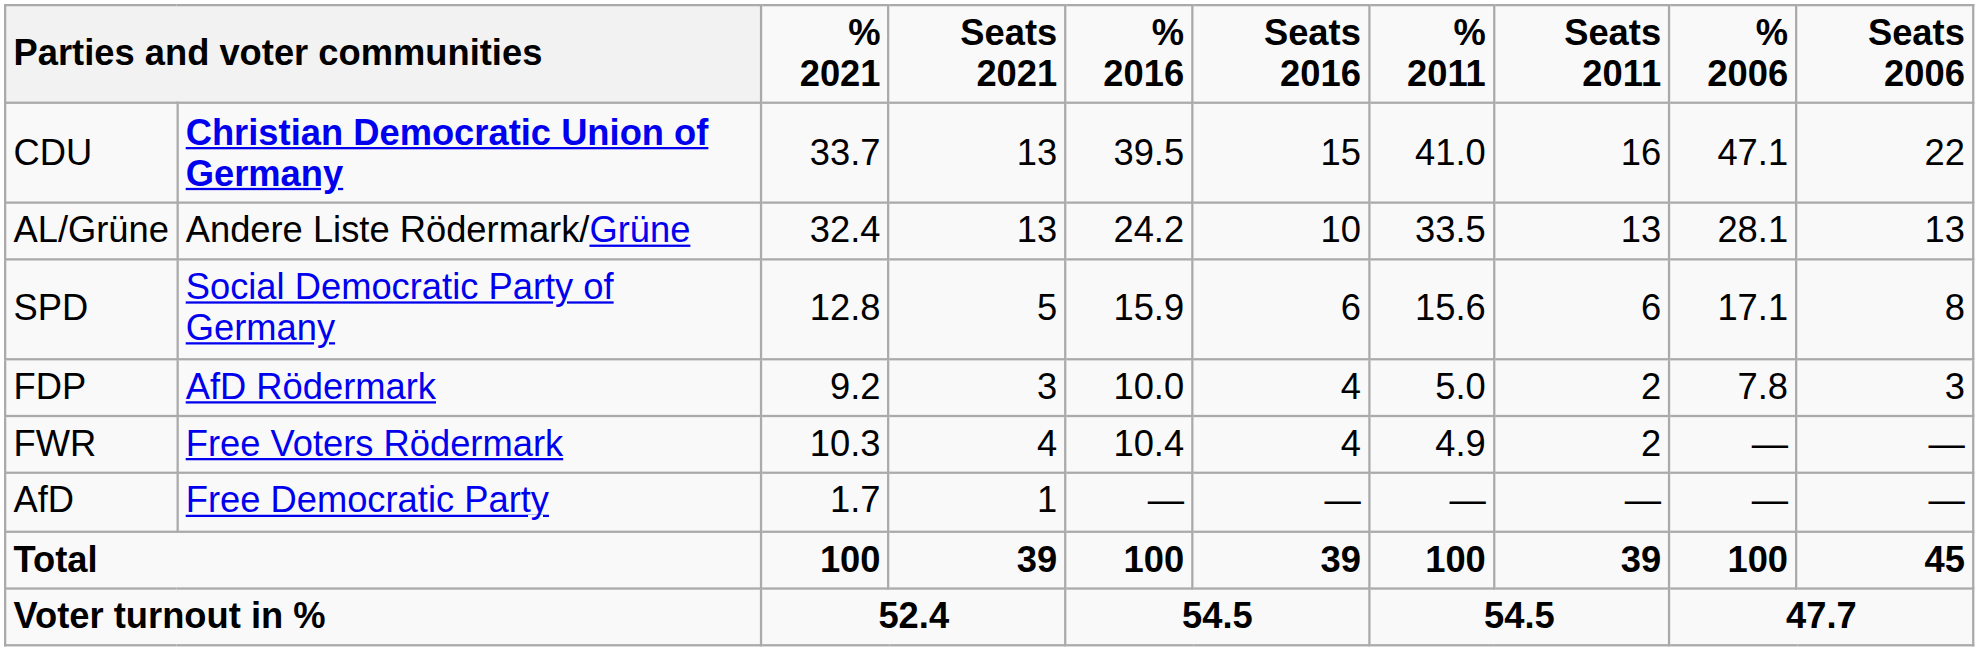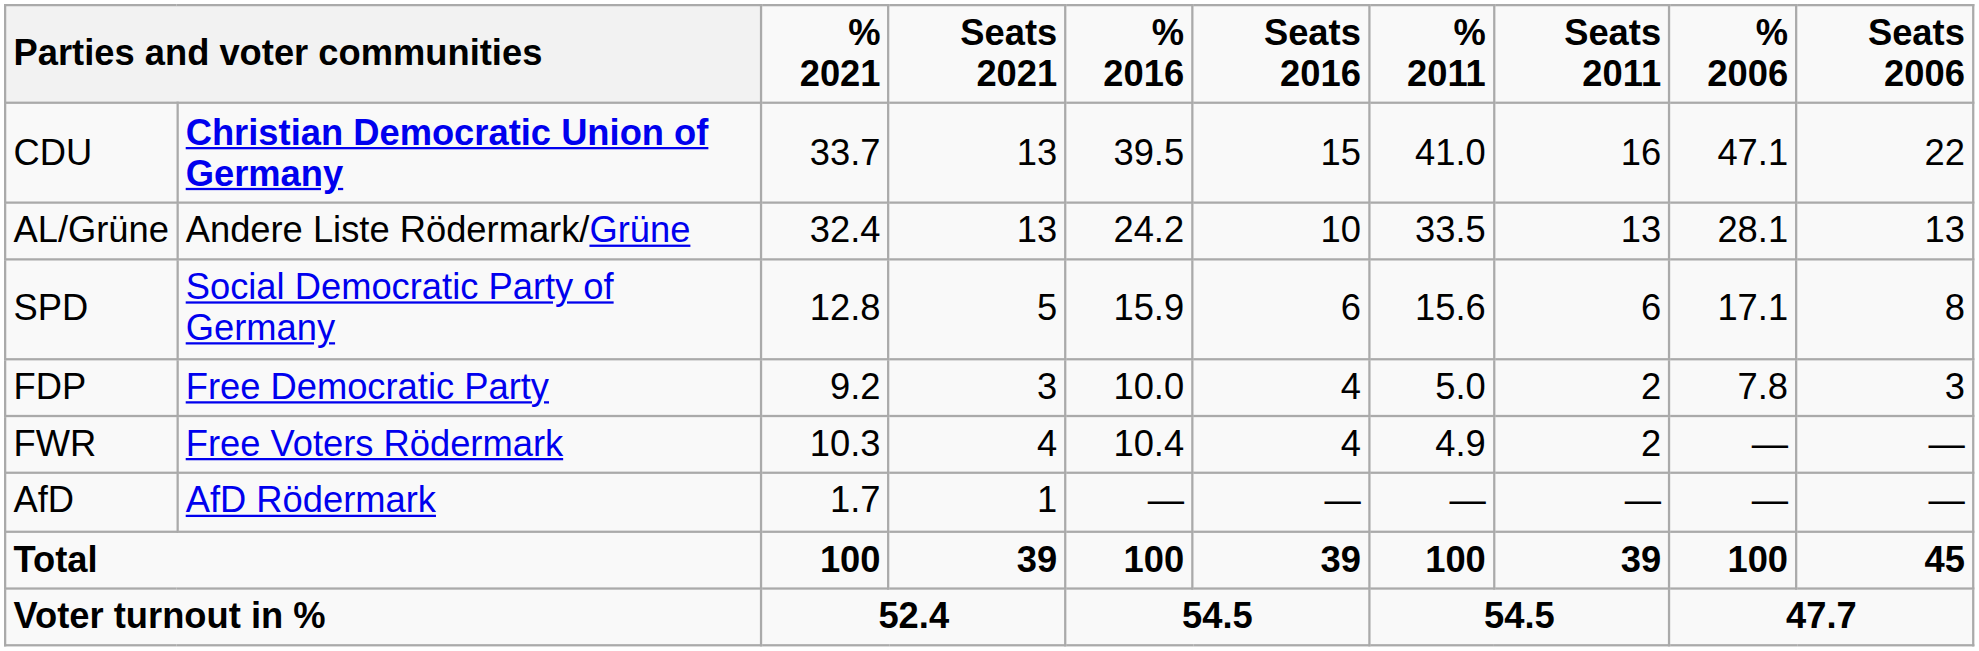FDP | column 2: AfD Rödermark -> Free Democratic Party
AfD | column 2: Free Democratic Party -> AfD Rödermark
